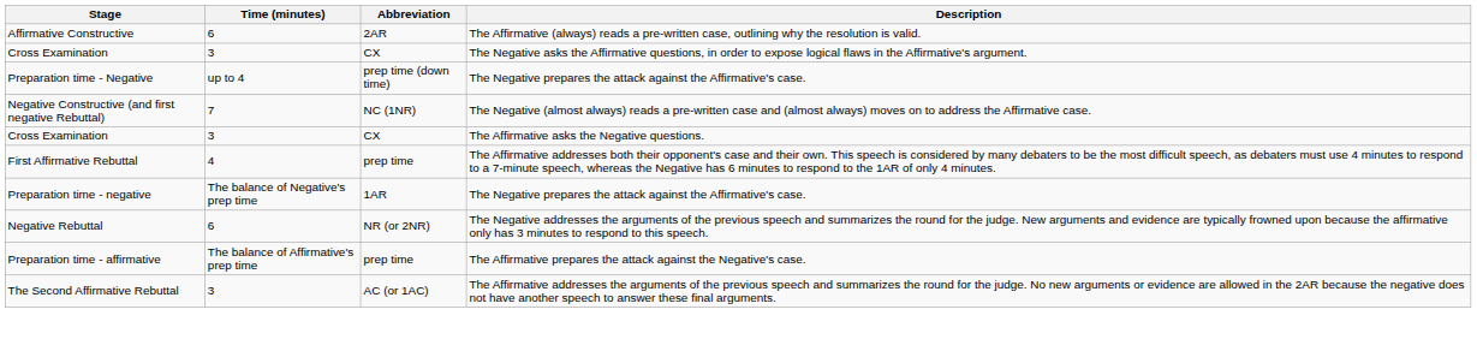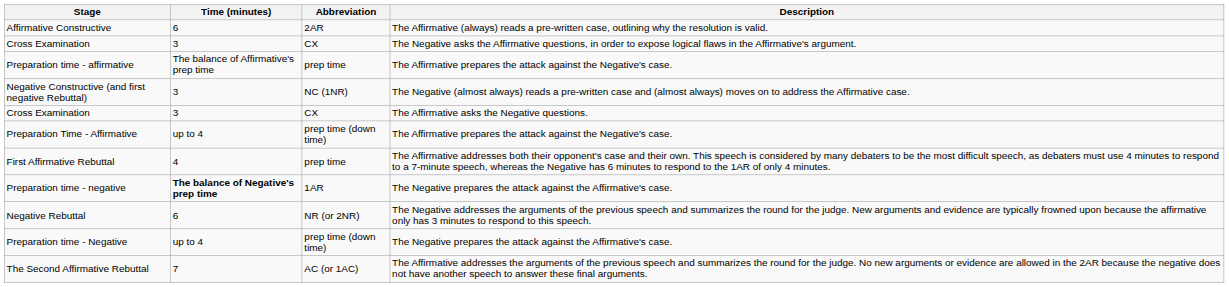rows swapped: Preparation time - Negative <-> Preparation time - affirmative
Negative Constructive (and first negative Rebuttal) | Time (minutes): 7 -> 3
+ row: Preparation Time - Affirmative | up to 4 | prep time (down time) | The Affirmative prepares the attack against the Negative's case.
Preparation time - negative | Time (minutes): normal -> bold
The Second Affirmative Rebuttal | Time (minutes): 3 -> 7
